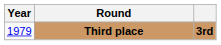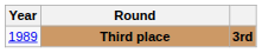Third place | Year: 1979 -> 1989
